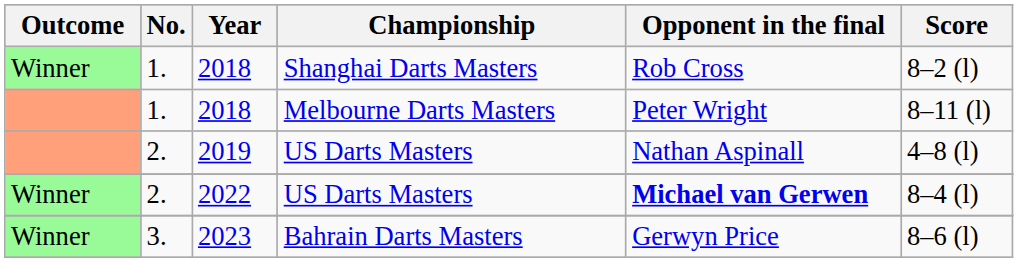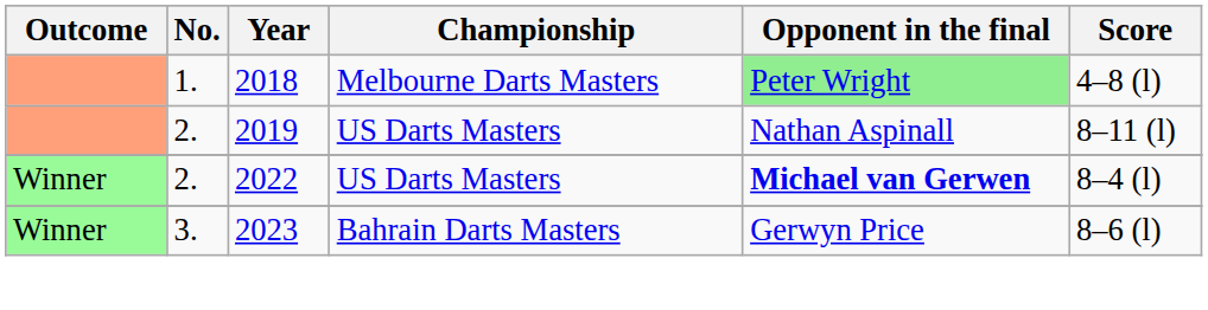- row: Winner | 1. | 2018 | Shanghai Darts Masters | Rob Cross | 8–2 (l)
2018 / Melbourne Darts Masters | Opponent in the final: no background -> lightgreen background
2018 / Melbourne Darts Masters | Score: 8–11 (l) -> 4–8 (l)
2019 | Score: 4–8 (l) -> 8–11 (l)
